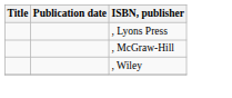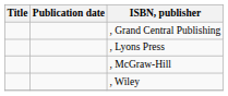+ row: , Grand Central Publishing
